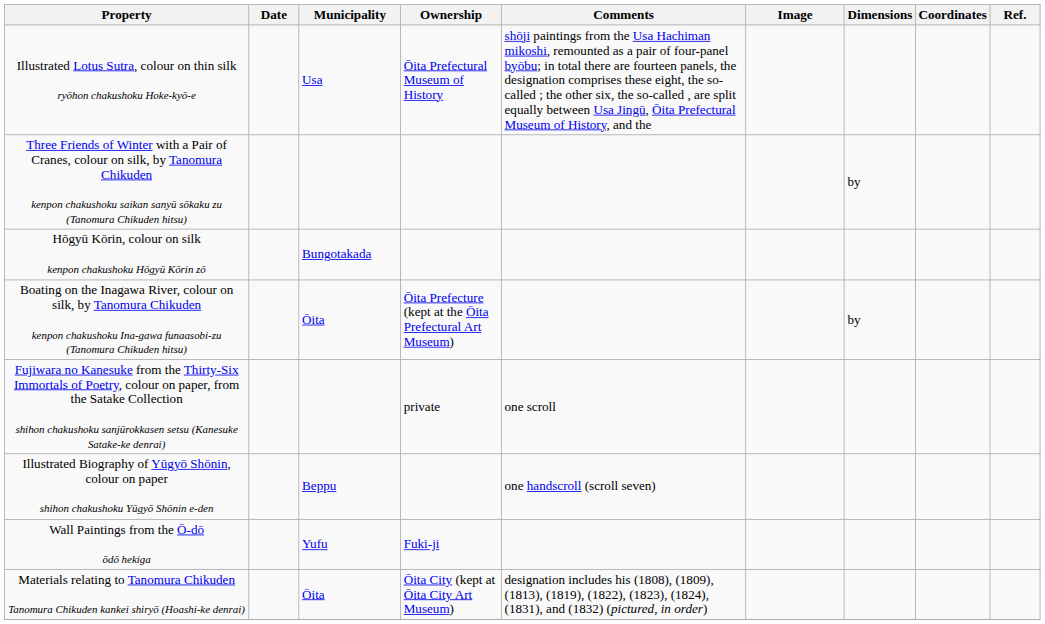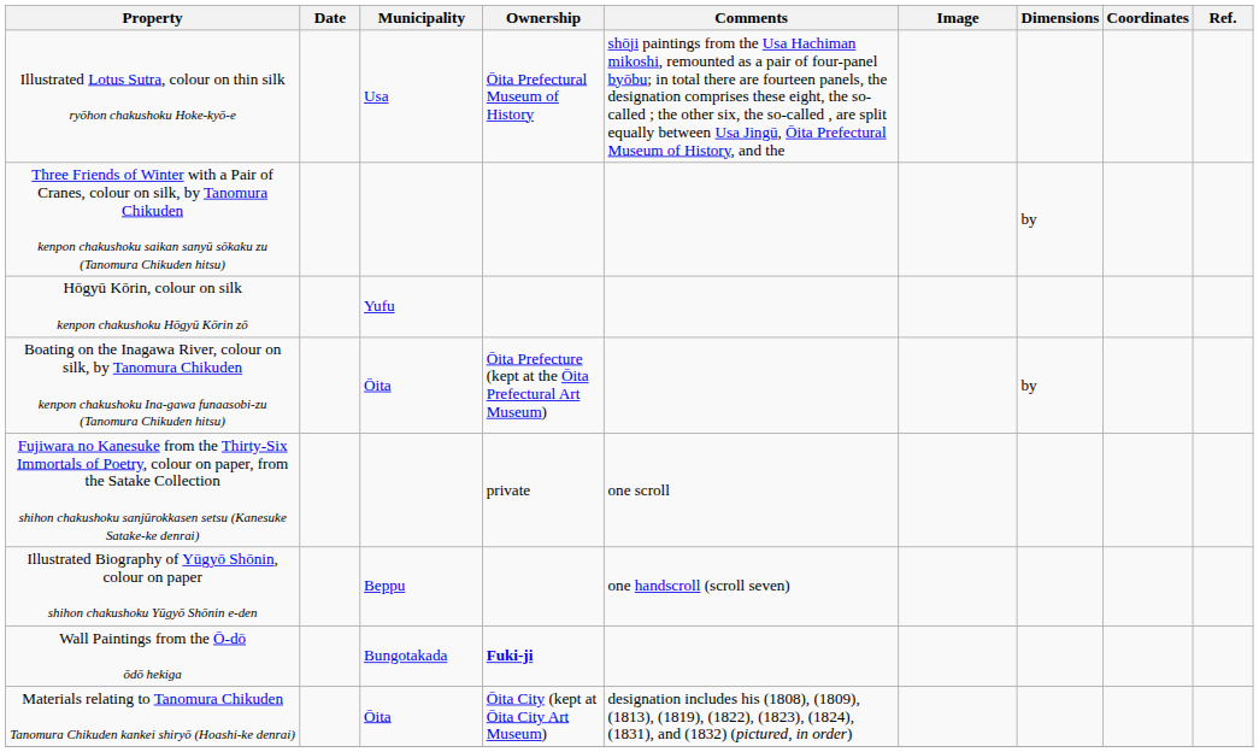Hōgyū Kōrin, colour on silk kenpon chakushoku Hōgyū Kōrin zō | Municipality: Bungotakada -> Yufu
Wall Paintings from the Ō-dō ōdō hekiga | Municipality: Yufu -> Bungotakada
Wall Paintings from the Ō-dō ōdō hekiga | Ownership: normal -> bold
